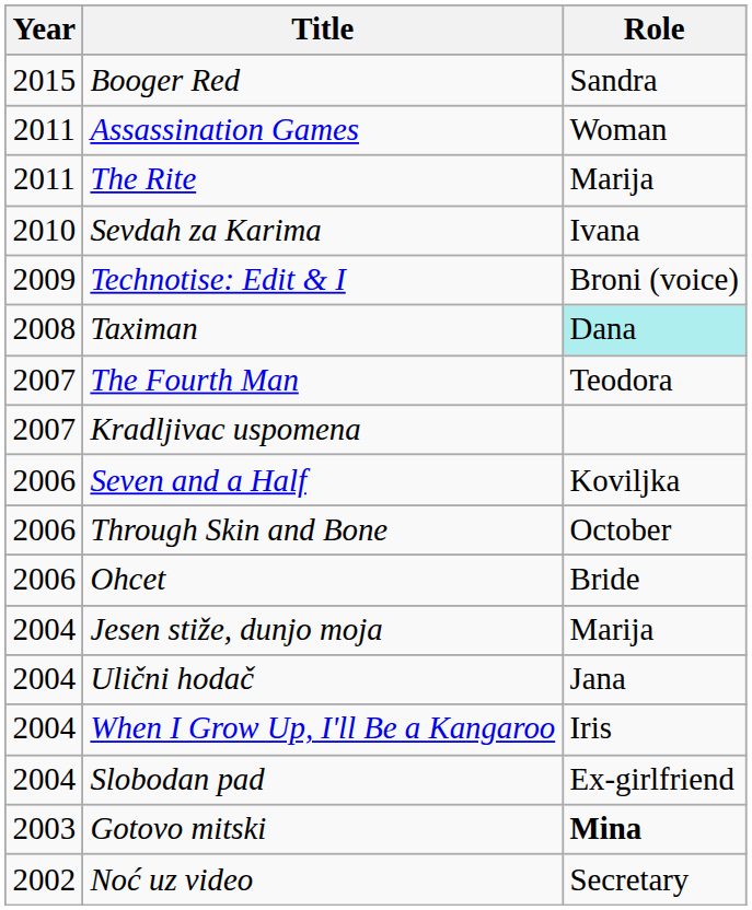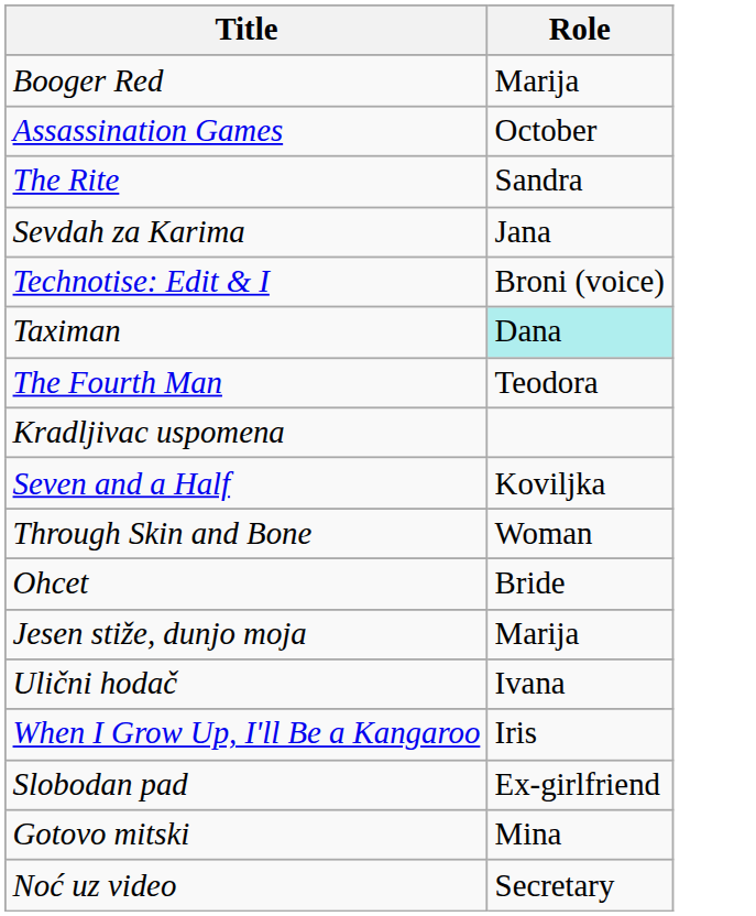- column: Year | 2015 | 2011 | 2011 | 2010 | 2009 | 2008 | 2007 | 2007 | 2006 | 2006 | 2006 | 2004 | 2004 | 2004 | 2004 | 2003 | 2002
Booger Red | Role: Sandra -> Marija
Assassination Games | Role: Woman -> October
The Rite | Role: Marija -> Sandra
Sevdah za Karima | Role: Ivana -> Jana
Through Skin and Bone | Role: October -> Woman
Ulični hodač | Role: Jana -> Ivana
Gotovo mitski | Role: bold -> normal
